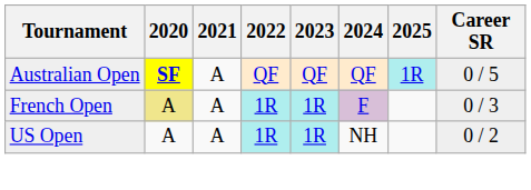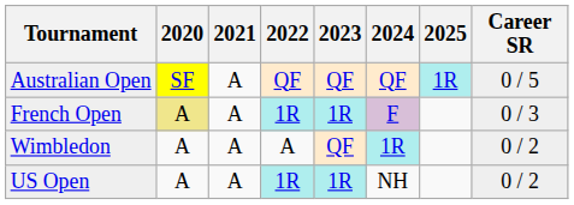Australian Open | 2020: bold -> normal
+ row: Wimbledon | A | A | A | QF | 1R | 0 / 2
